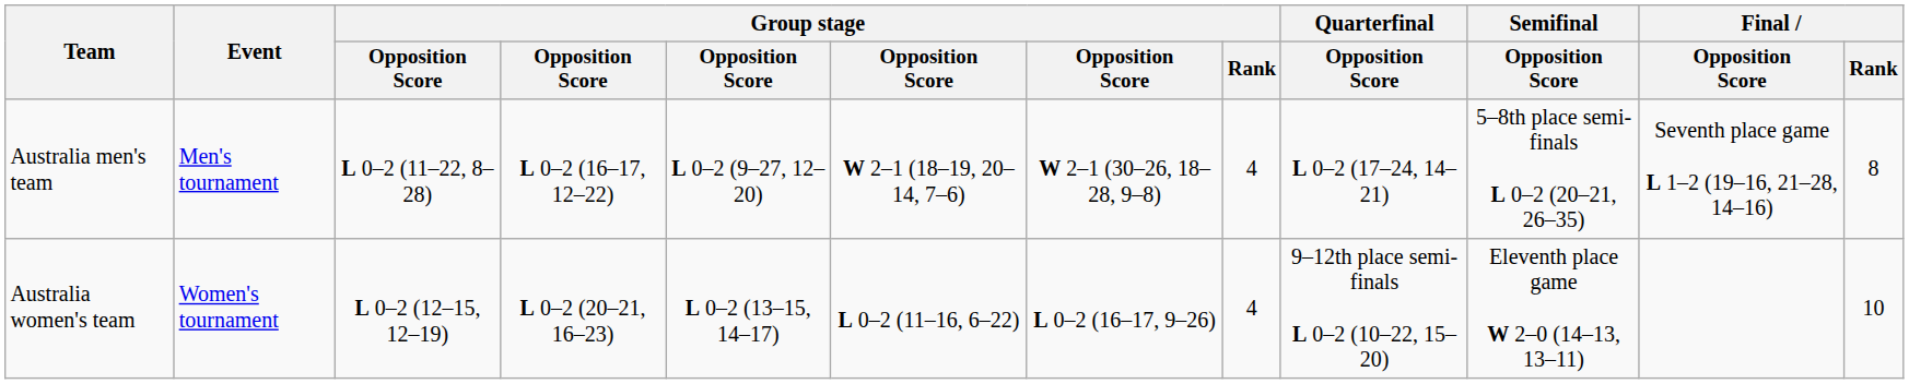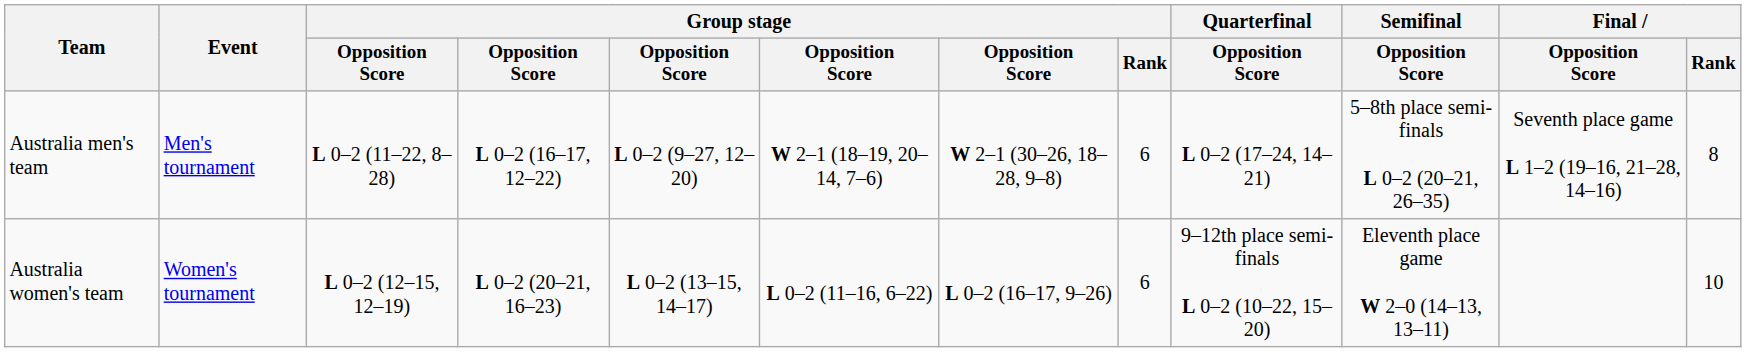Australia men's team | Group stage / Rank: 4 -> 6
Australia women's team | Group stage / Rank: 4 -> 6
